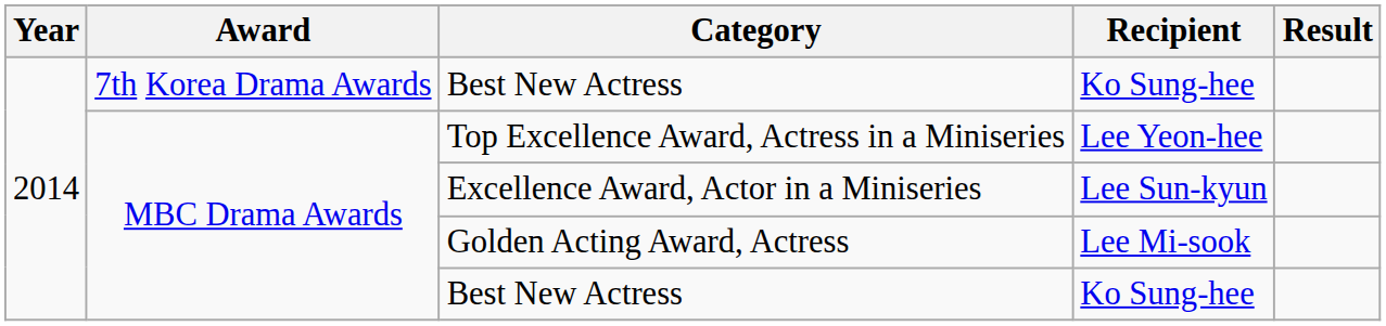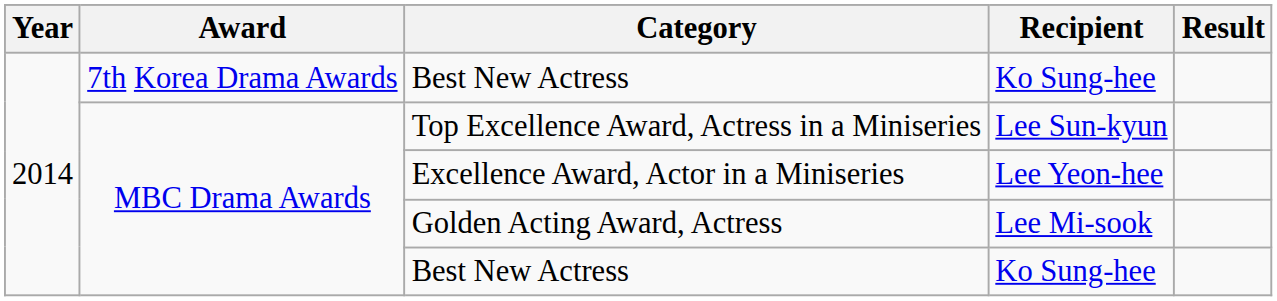Top Excellence Award, Actress in a Miniseries | Recipient: Lee Yeon-hee -> Lee Sun-kyun
Excellence Award, Actor in a Miniseries | Recipient: Lee Sun-kyun -> Lee Yeon-hee
